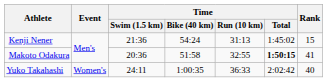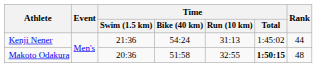Kenji Nener | Rank: 15 -> 44
Makoto Odakura | Rank: 41 -> 48
- row: Yuko Takahashi | Women's | 24:11 | 1:00:35 | 36:33 | 2:02:42 | 40
